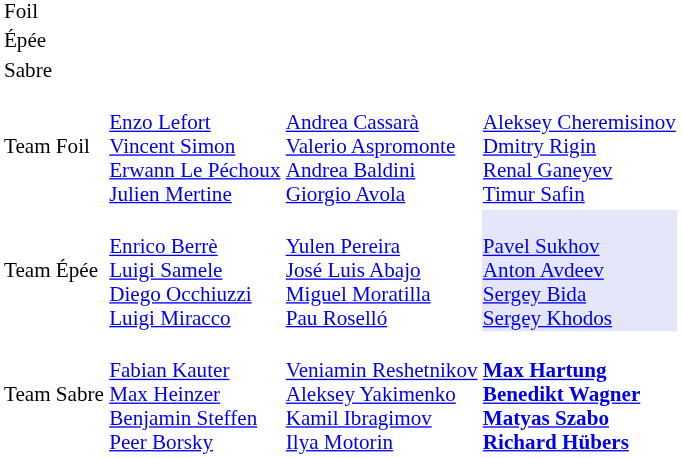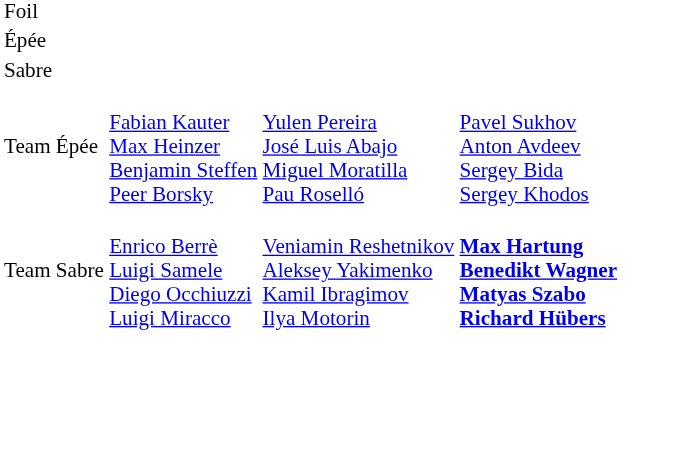- row: Team Foil | Enzo Lefort Vincent Simon Erwann Le Péchoux Julien Mertine | Andrea Cassarà Valerio Aspromonte Andrea Baldini Giorgio Avola | Aleksey Cheremisinov Dmitry Rigin Renal Ganeyev Timur Safin
Team Épée | column 2: Enrico Berrè Luigi Samele Diego Occhiuzzi Luigi Miracco -> Fabian Kauter Max Heinzer Benjamin Steffen Peer Borsky
Team Épée | column 4: lavender background -> no background
Team Sabre | column 2: Fabian Kauter Max Heinzer Benjamin Steffen Peer Borsky -> Enrico Berrè Luigi Samele Diego Occhiuzzi Luigi Miracco
